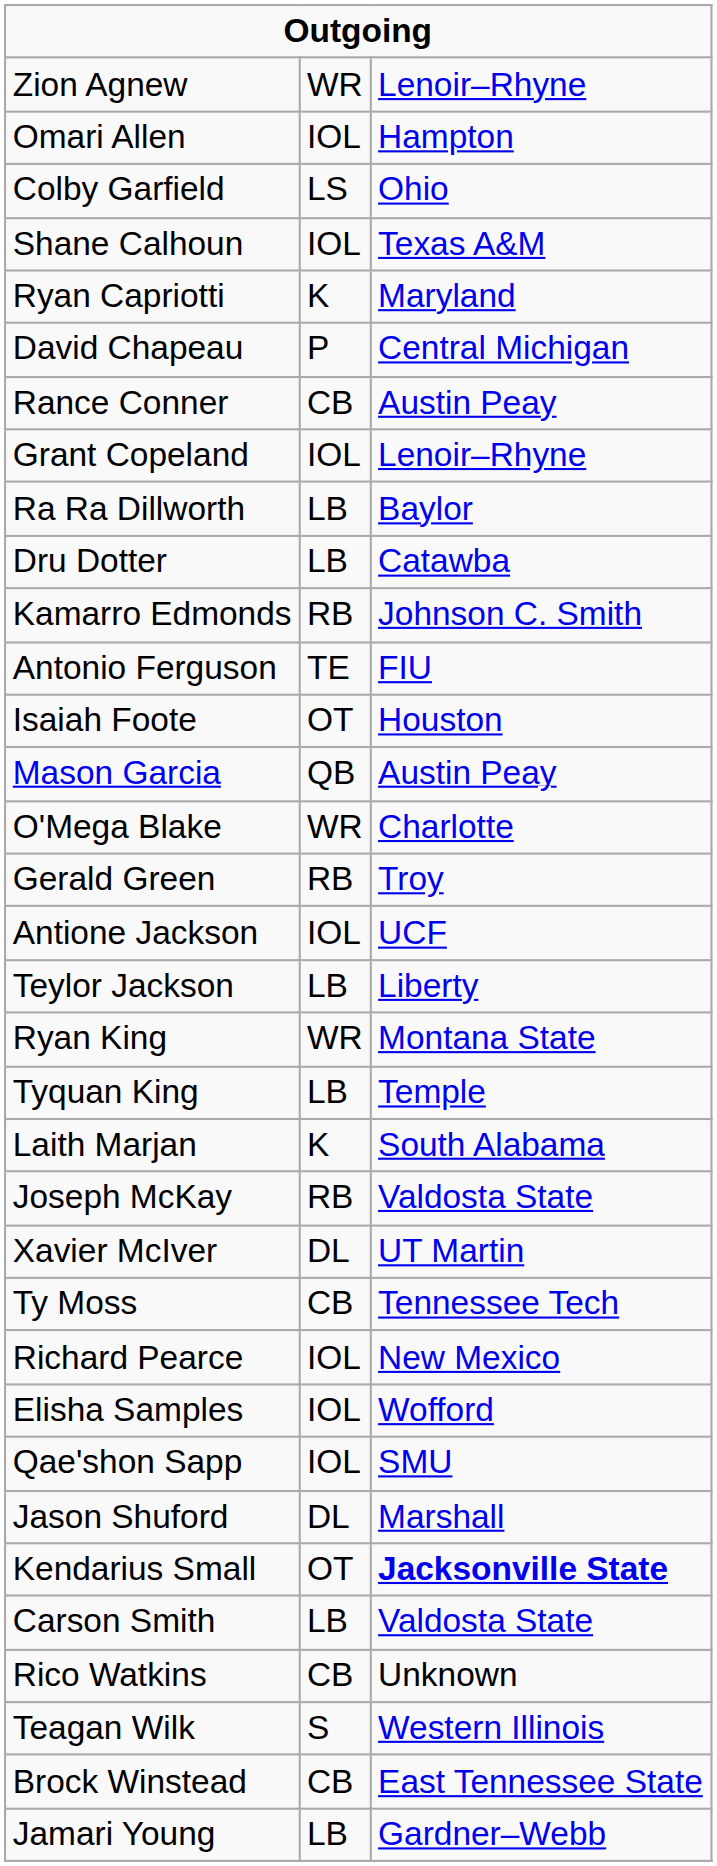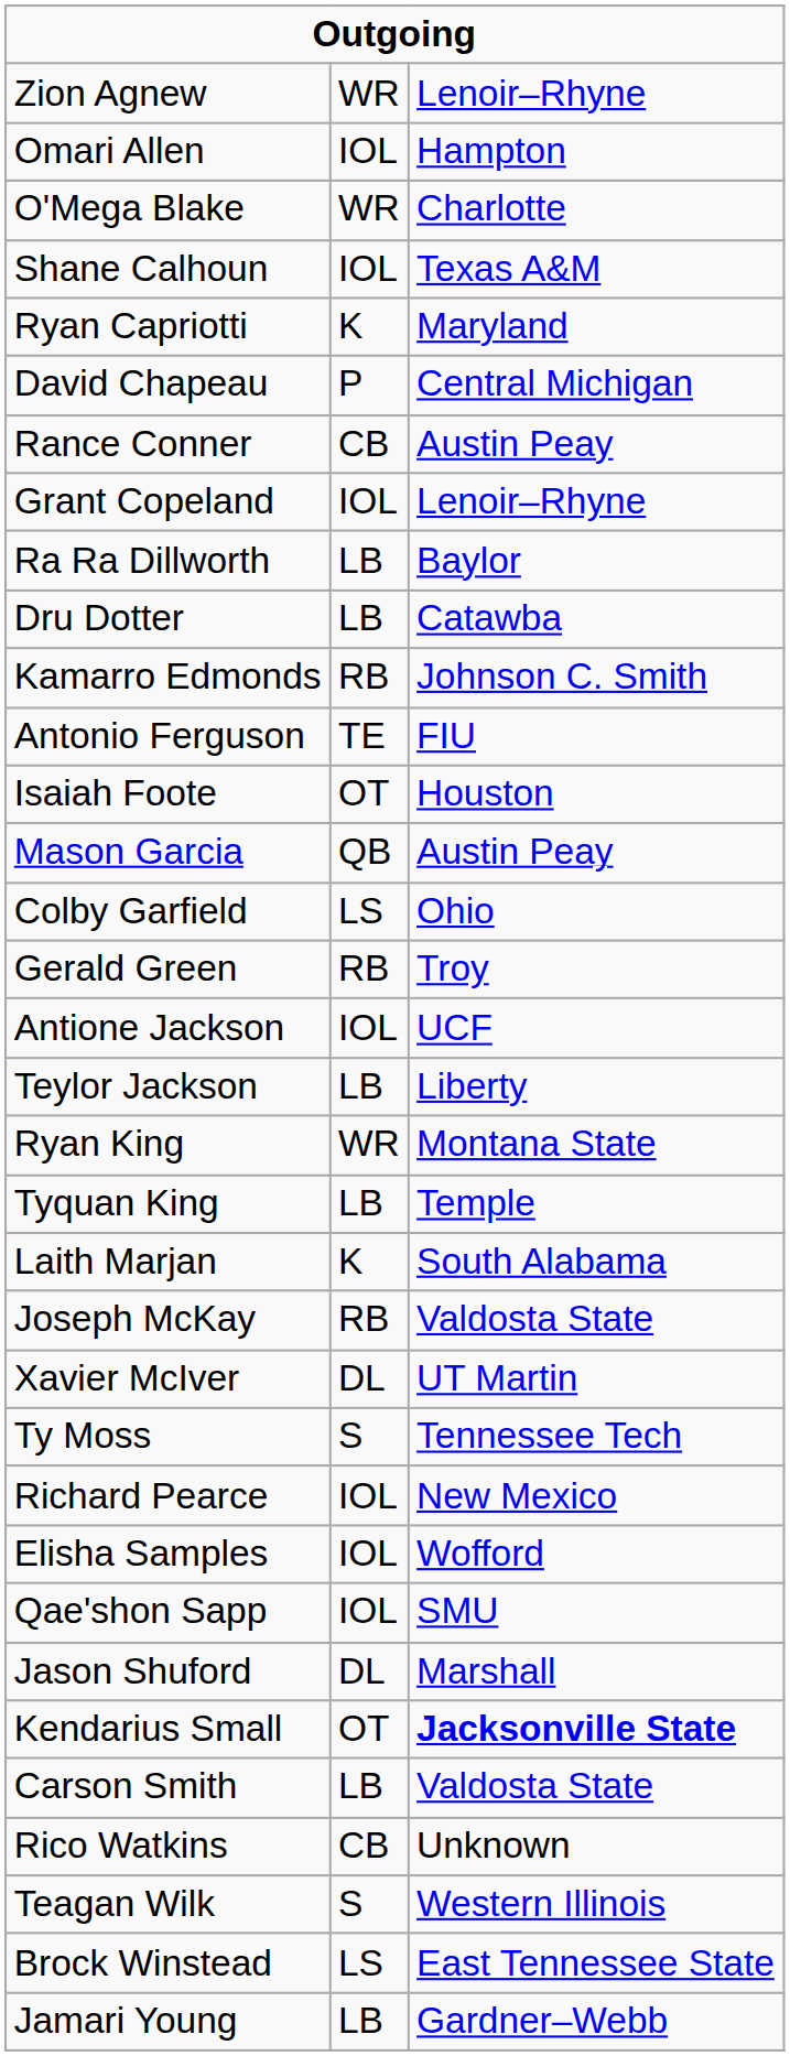rows swapped: O'Mega Blake <-> Colby Garfield
Ty Moss | column 2: CB -> S
Brock Winstead | column 2: CB -> LS
